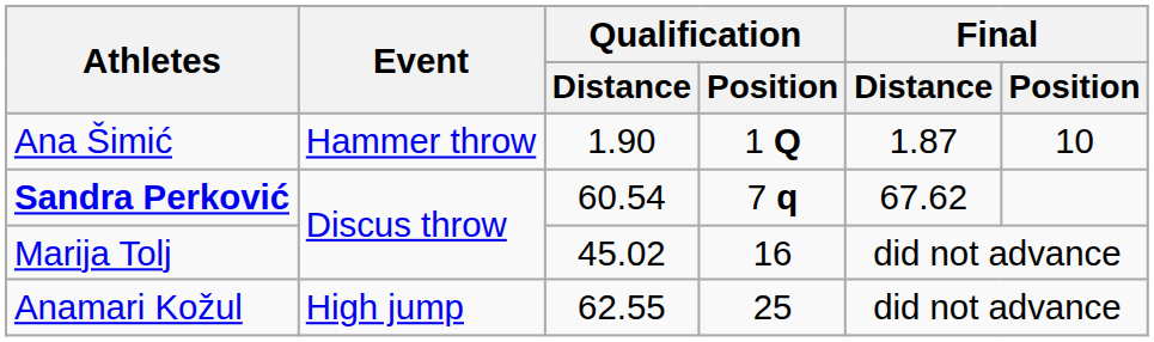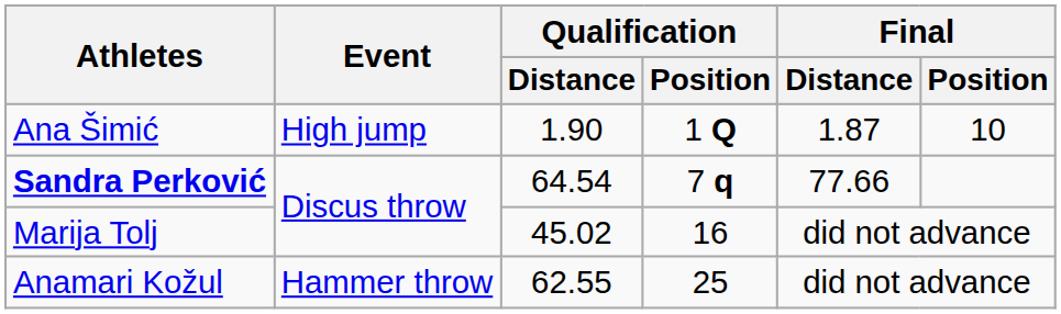Ana Šimić | Event: Hammer throw -> High jump
Sandra Perković | Qualification / Distance: 60.54 -> 64.54
Sandra Perković | Final / Distance: 67.62 -> 77.66
Anamari Kožul | Event: High jump -> Hammer throw
